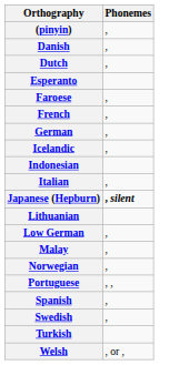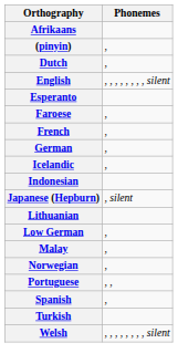+ row: Afrikaans
- row: Danish | ,
+ row: English | , , , , , , , , silent
- row: Italian | ,
Japanese (Hepburn) | Phonemes: bold -> normal
- row: Swedish | ,
Welsh | Phonemes: , or , -> , , , , , , , , silent
